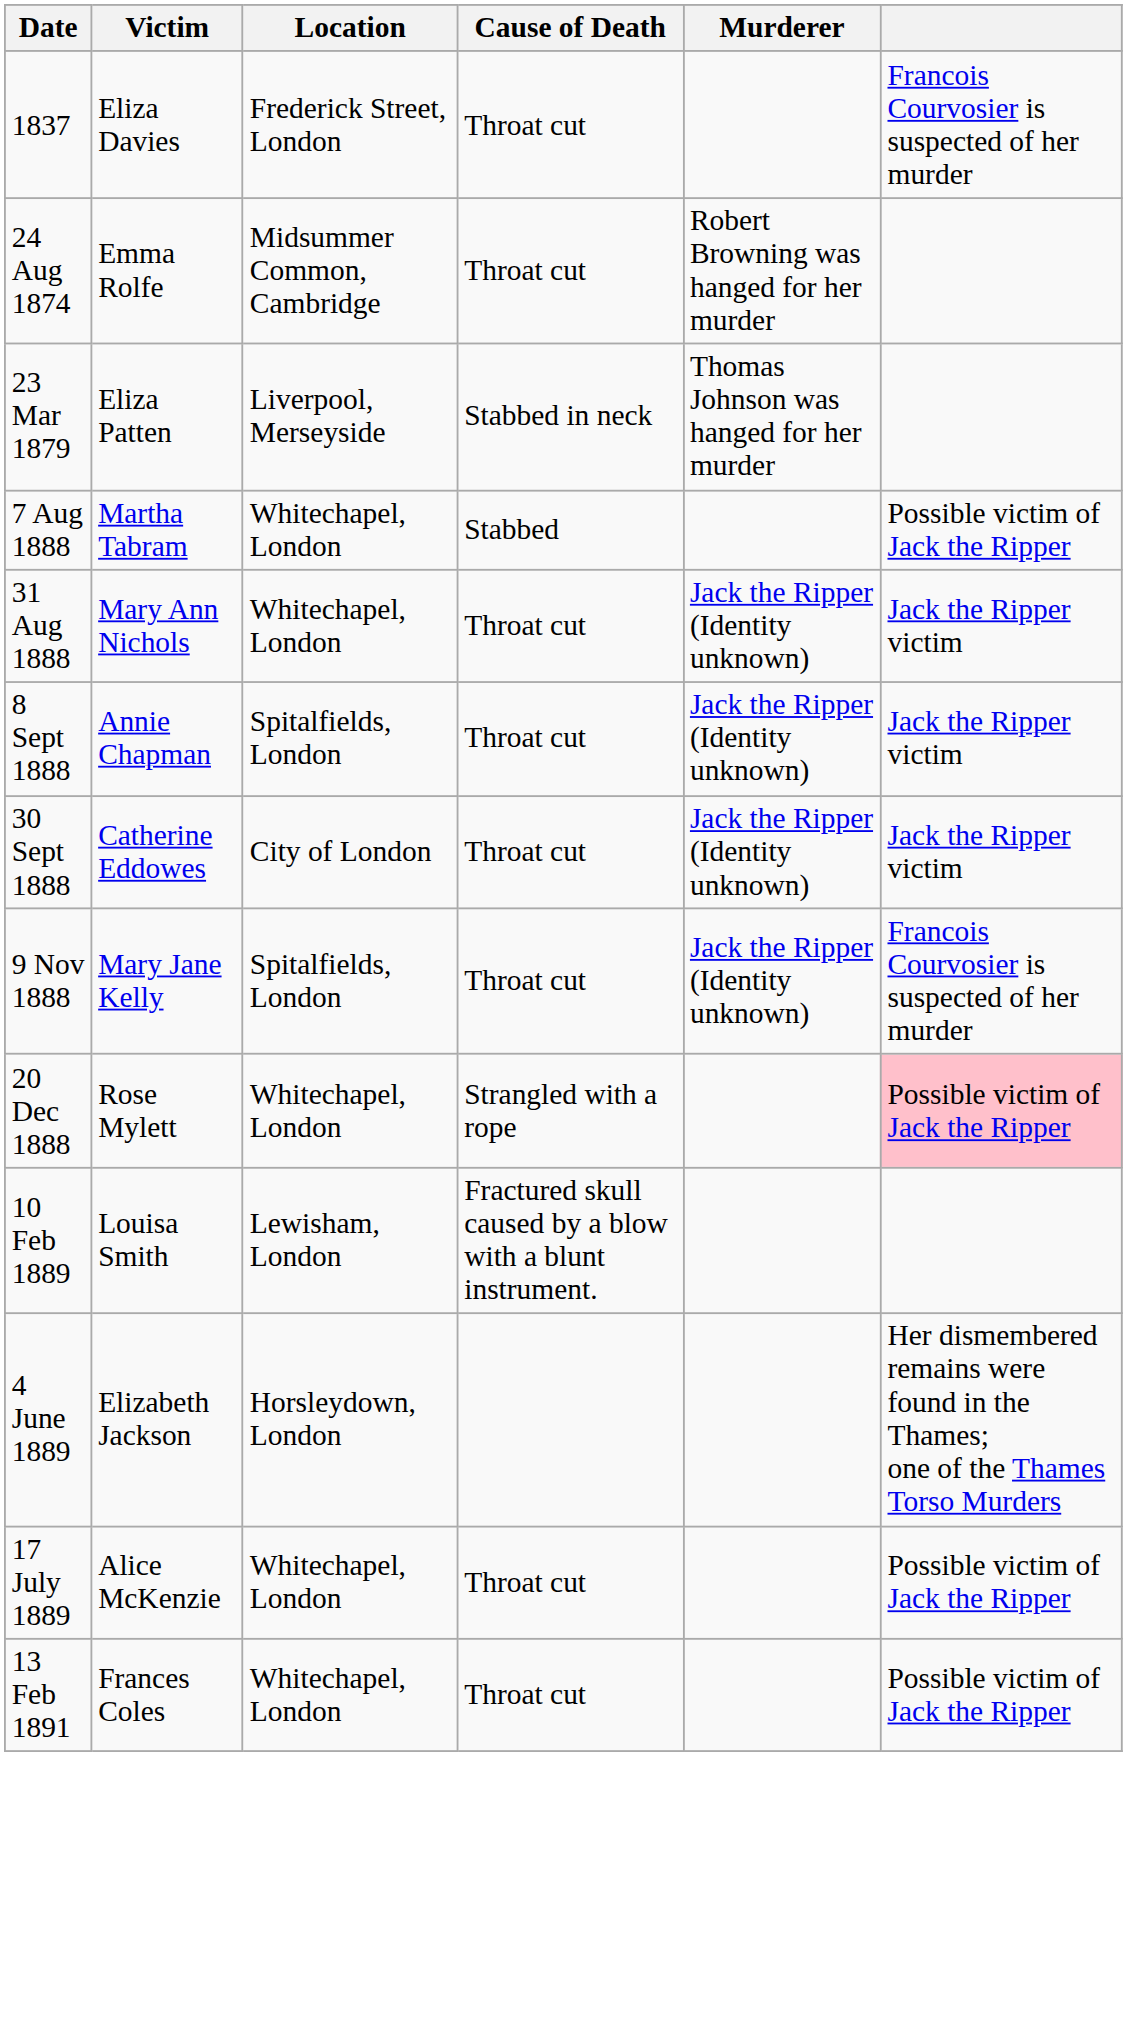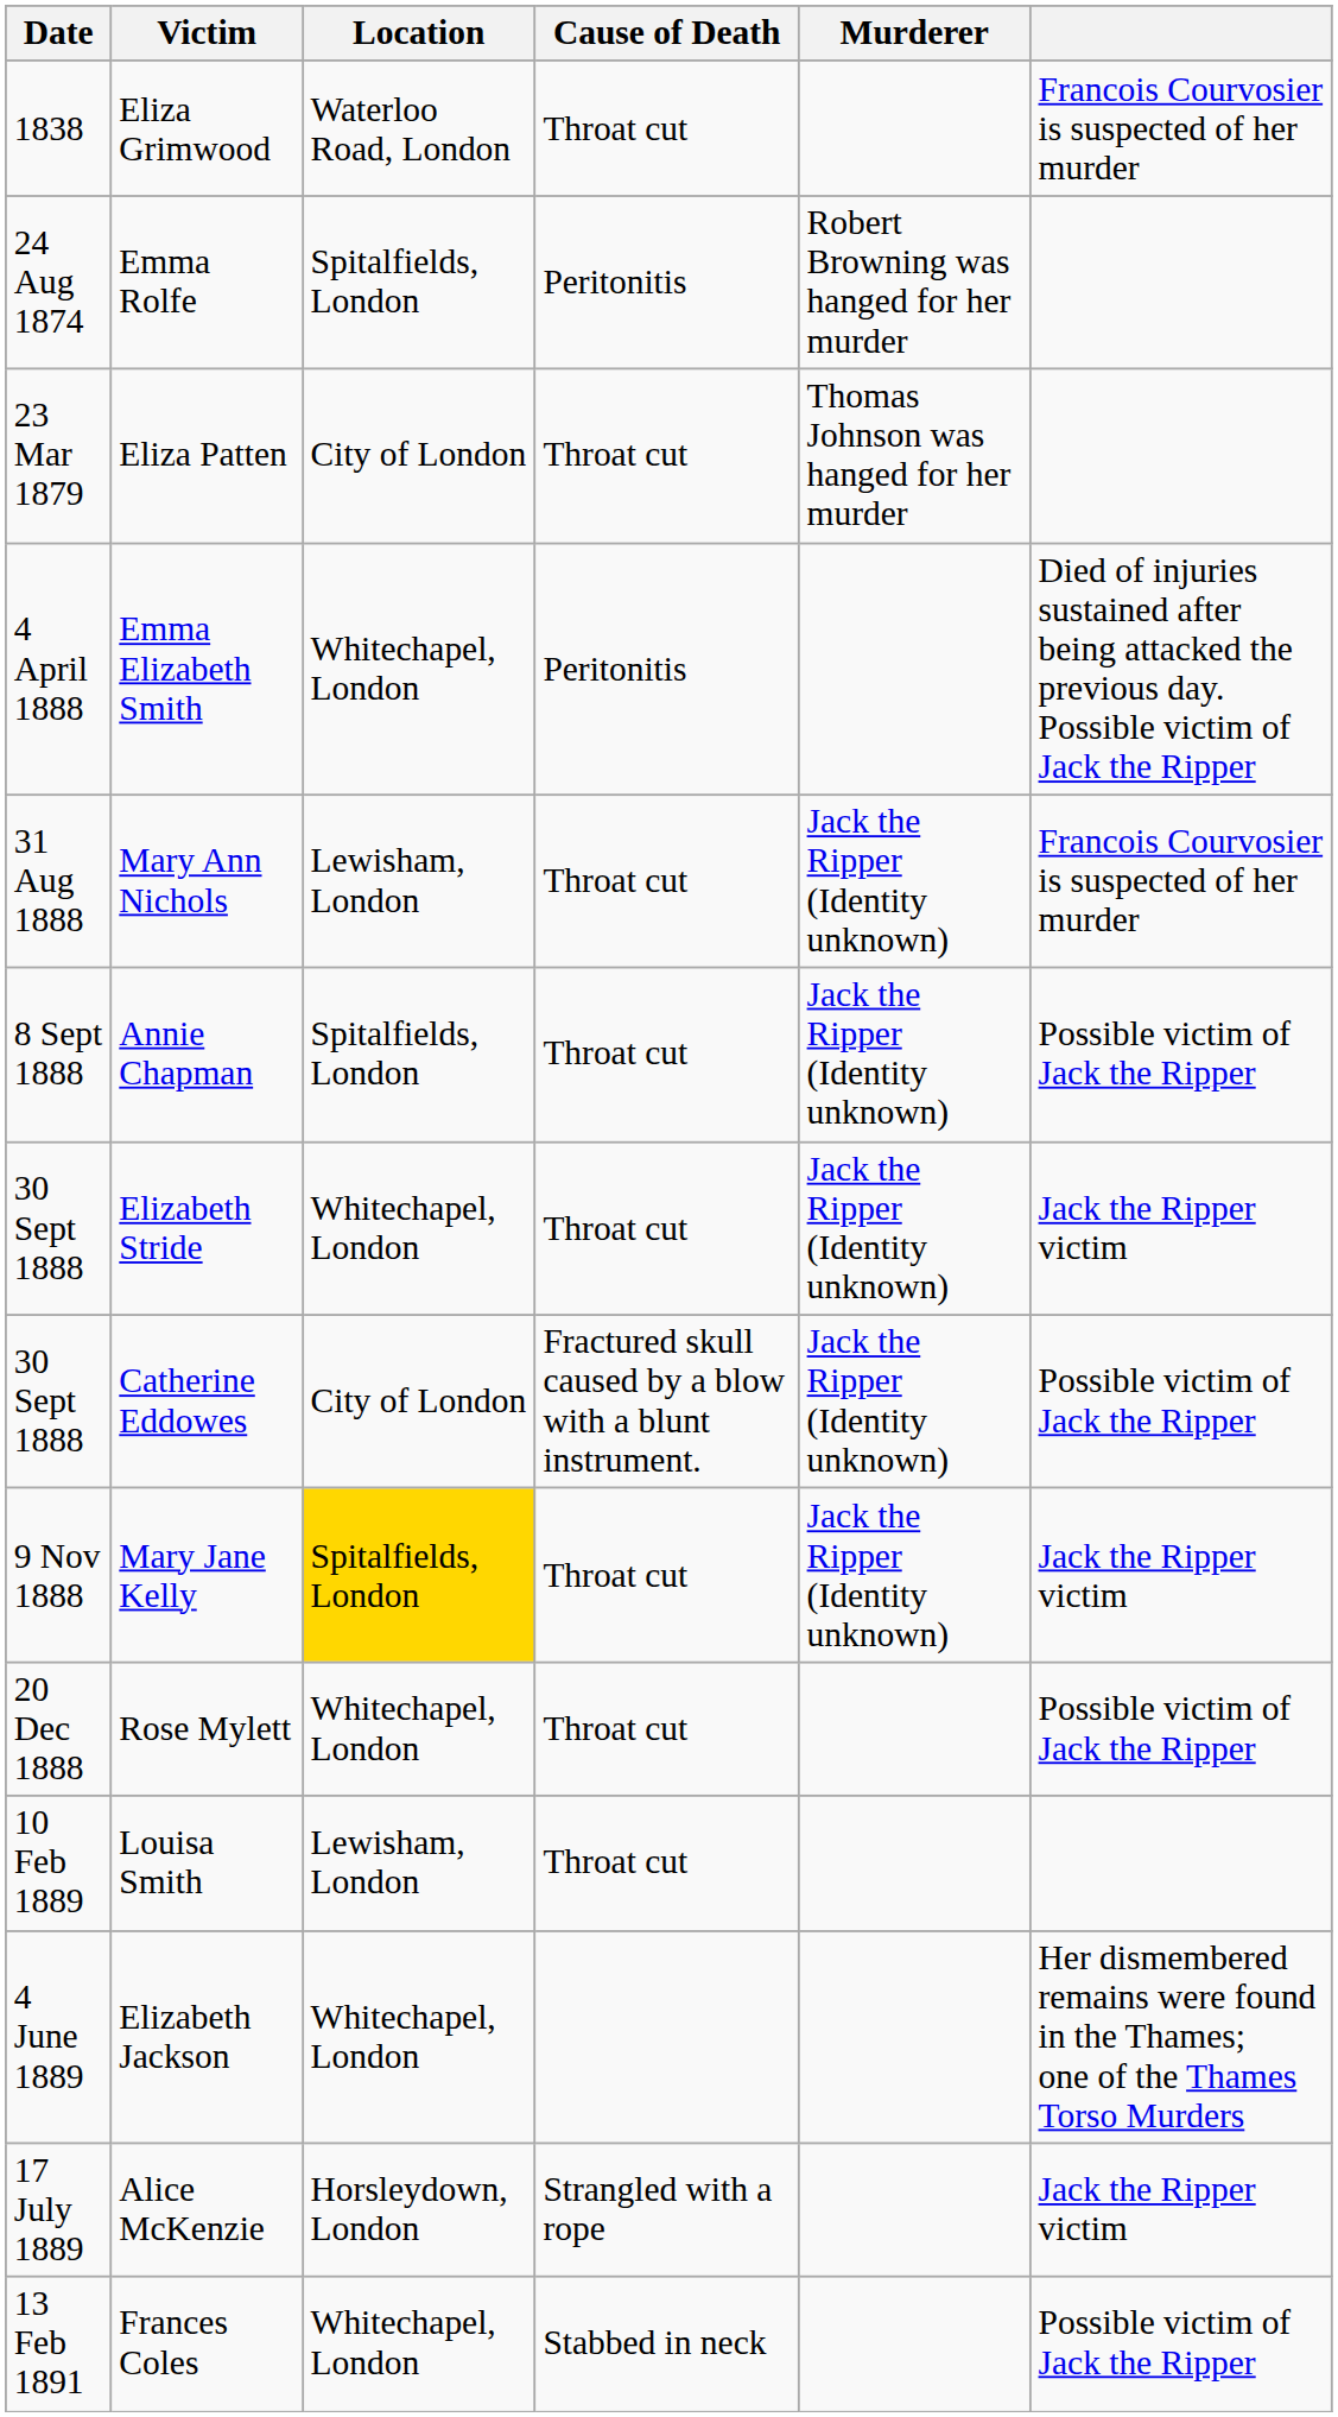- row: 1837 | Eliza Davies | Frederick Street, London | Throat cut | Francois Courvosier is suspected of her murder
+ row: 1838 | Eliza Grimwood | Waterloo Road, London | Throat cut | Francois Courvosier is suspected of her murder
Emma Rolfe | Location: Midsummer Common, Cambridge -> Spitalfields, London
Emma Rolfe | Cause of Death: Throat cut -> Peritonitis
Eliza Patten | Location: Liverpool, Merseyside -> City of London
Eliza Patten | Cause of Death: Stabbed in neck -> Throat cut
+ row: 4 April 1888 | Emma Elizabeth Smith | Whitechapel, London | Peritonitis | Died of injuries sustained after being attacked the previous day. Possible victim of Jack the Ripper
- row: 7 Aug 1888 | Martha Tabram | Whitechapel, London | Stabbed | Possible victim of Jack the Ripper
Mary Ann Nichols | Location: Whitechapel, London -> Lewisham, London
Mary Ann Nichols | column 6: Jack the Ripper victim -> Francois Courvosier is suspected of her murder
Annie Chapman | column 6: Jack the Ripper victim -> Possible victim of Jack the Ripper
+ row: 30 Sept 1888 | Elizabeth Stride | Whitechapel, London | Throat cut | Jack the Ripper (Identity unknown) | Jack the Ripper victim
Catherine Eddowes | Cause of Death: Throat cut -> Fractured skull caused by a blow with a blunt instrument.
Catherine Eddowes | column 6: Jack the Ripper victim -> Possible victim of Jack the Ripper
Mary Jane Kelly | Location: no background -> gold background
Mary Jane Kelly | column 6: Francois Courvosier is suspected of her murder -> Jack the Ripper victim
Rose Mylett | Cause of Death: Strangled with a rope -> Throat cut
Rose Mylett | column 6: pink background -> no background
Louisa Smith | Cause of Death: Fractured skull caused by a blow with a blunt instrument. -> Throat cut
Elizabeth Jackson | Location: Horsleydown, London -> Whitechapel, London
Alice McKenzie | Location: Whitechapel, London -> Horsleydown, London
Alice McKenzie | Cause of Death: Throat cut -> Strangled with a rope
Alice McKenzie | column 6: Possible victim of Jack the Ripper -> Jack the Ripper victim
Frances Coles | Cause of Death: Throat cut -> Stabbed in neck
